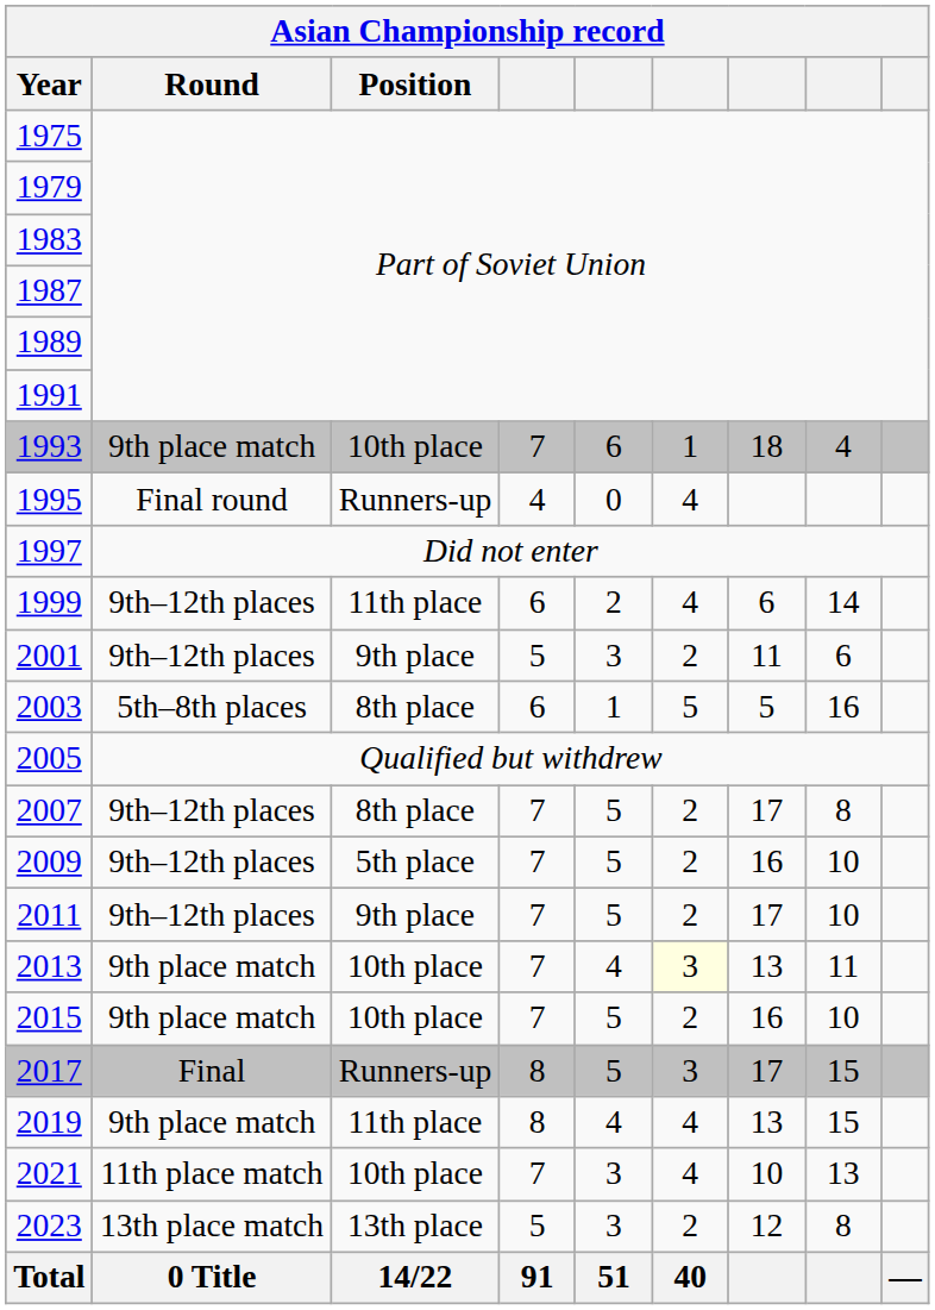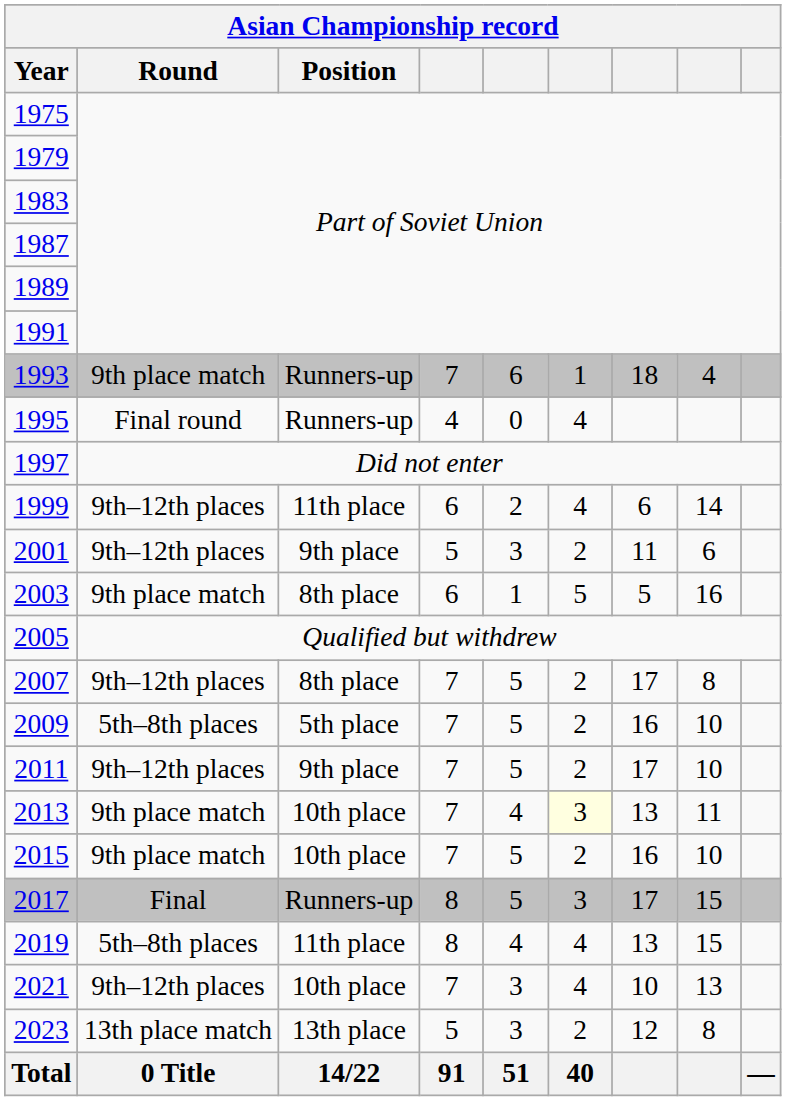1993 | Position: 10th place -> Runners-up
2003 | Round: 5th–8th places -> 9th place match
2009 | Round: 9th–12th places -> 5th–8th places
2019 | Round: 9th place match -> 5th–8th places
2021 | Round: 11th place match -> 9th–12th places
